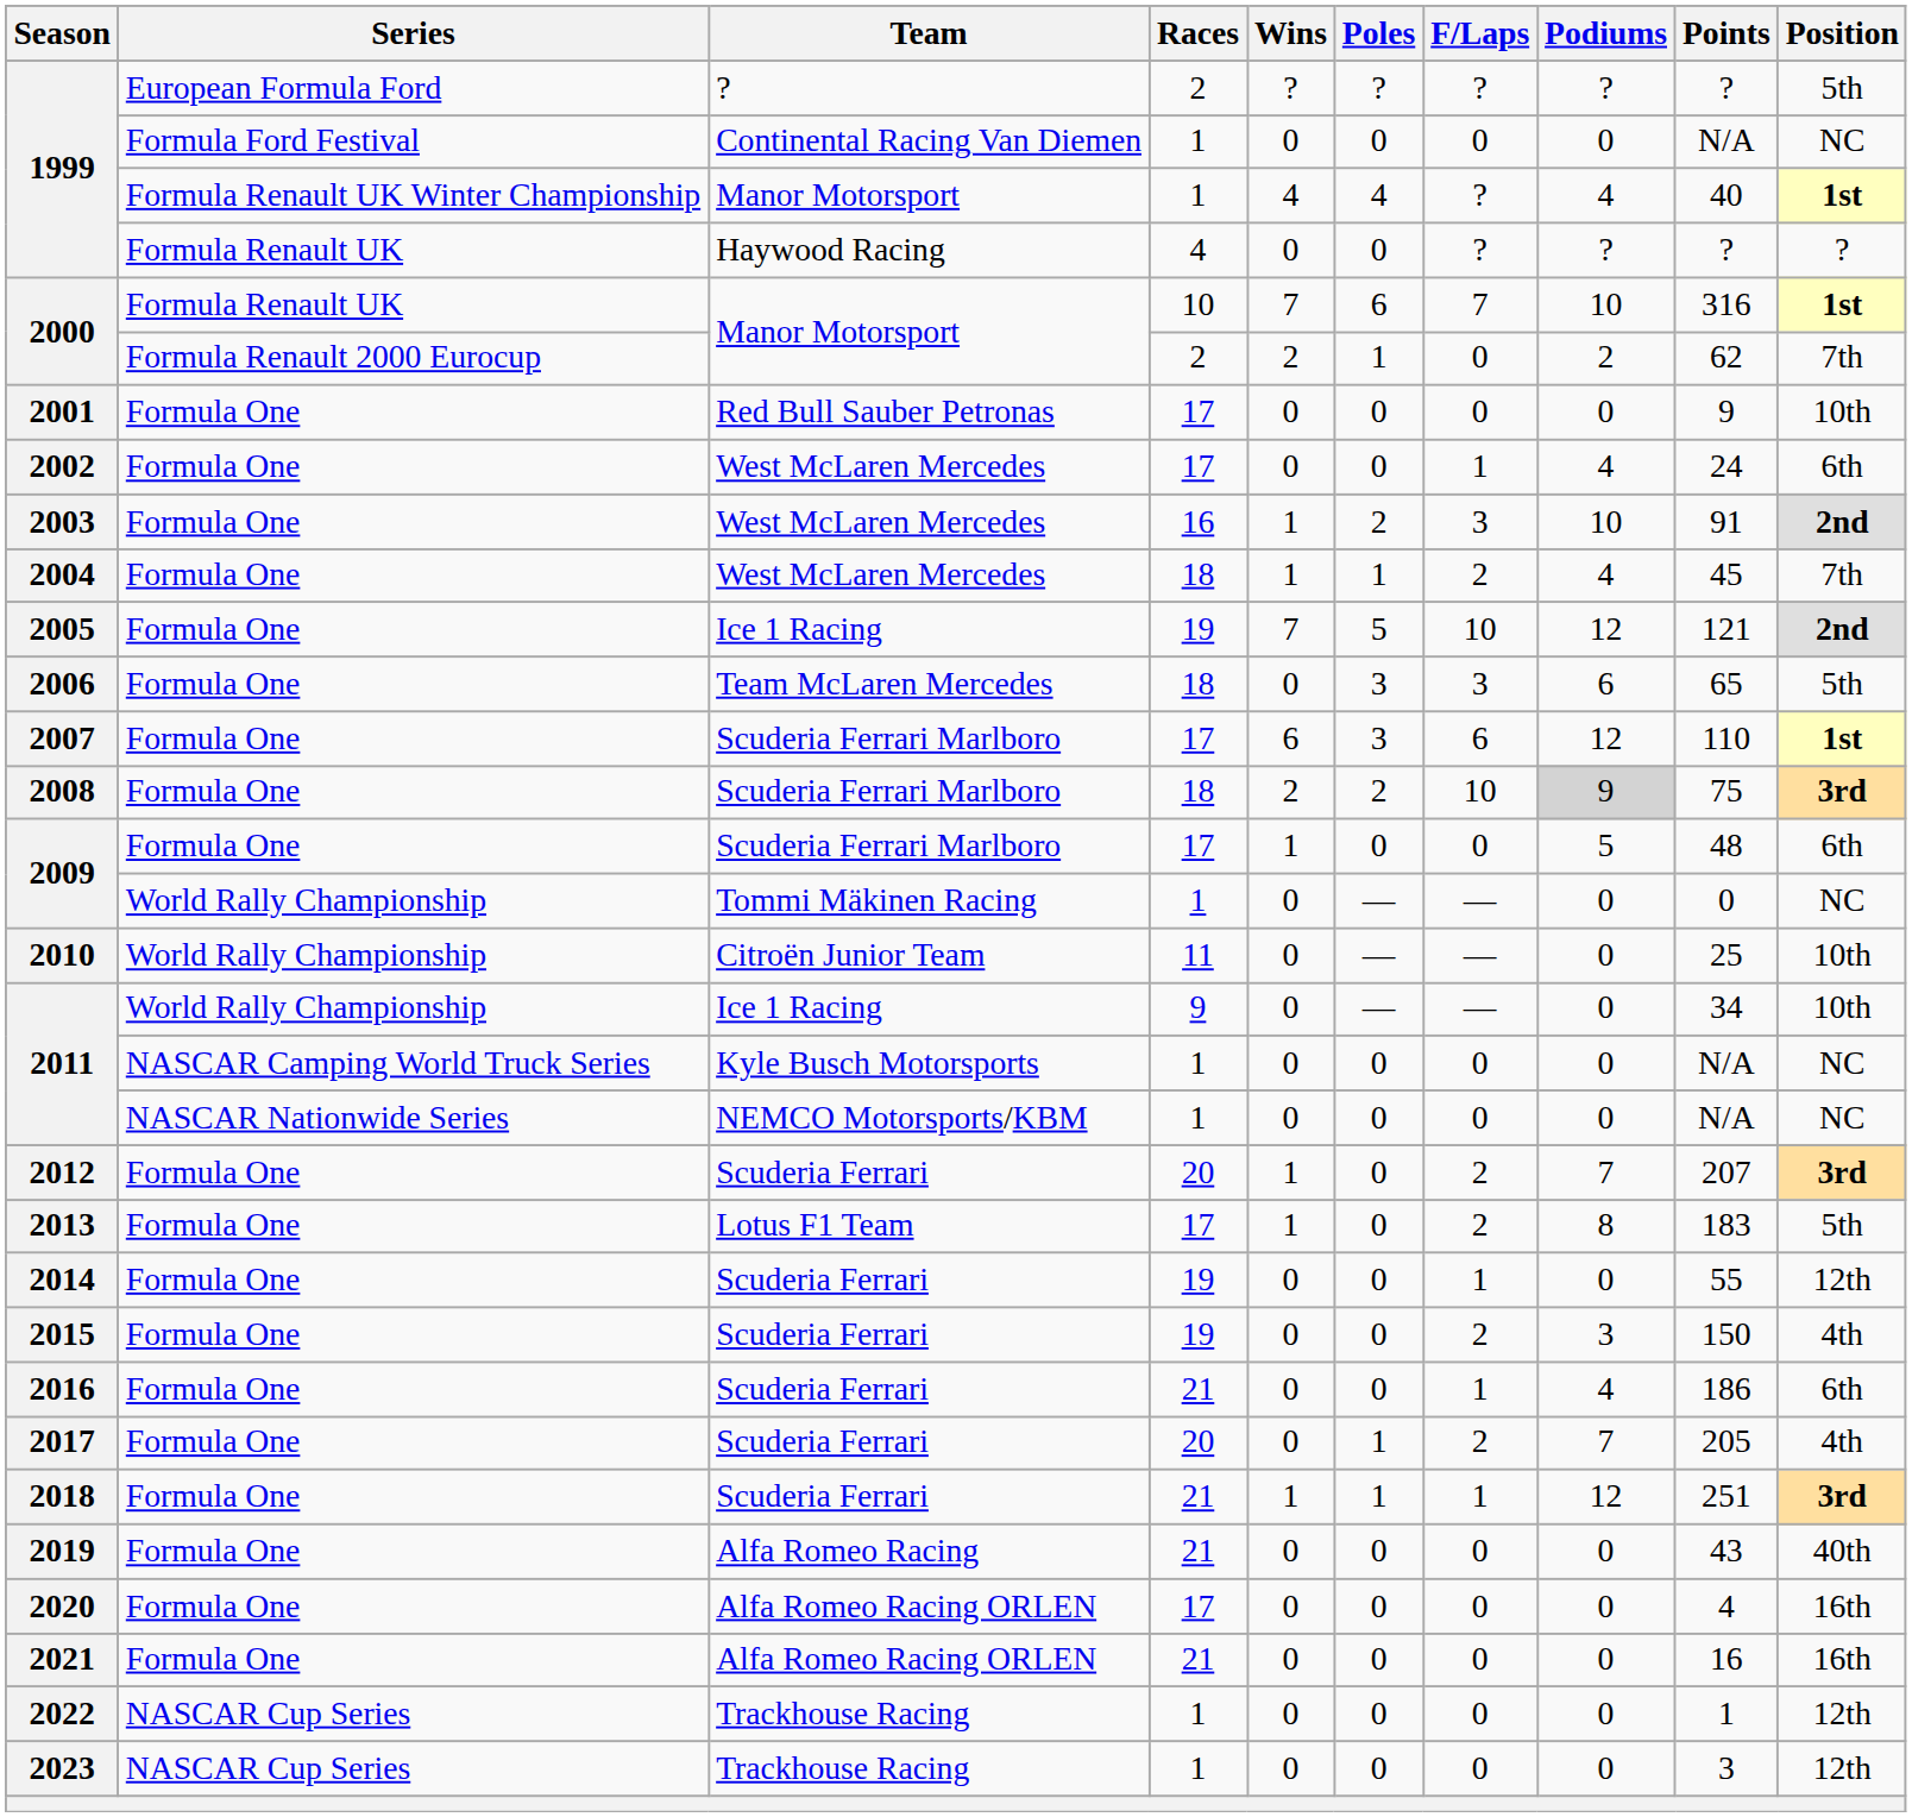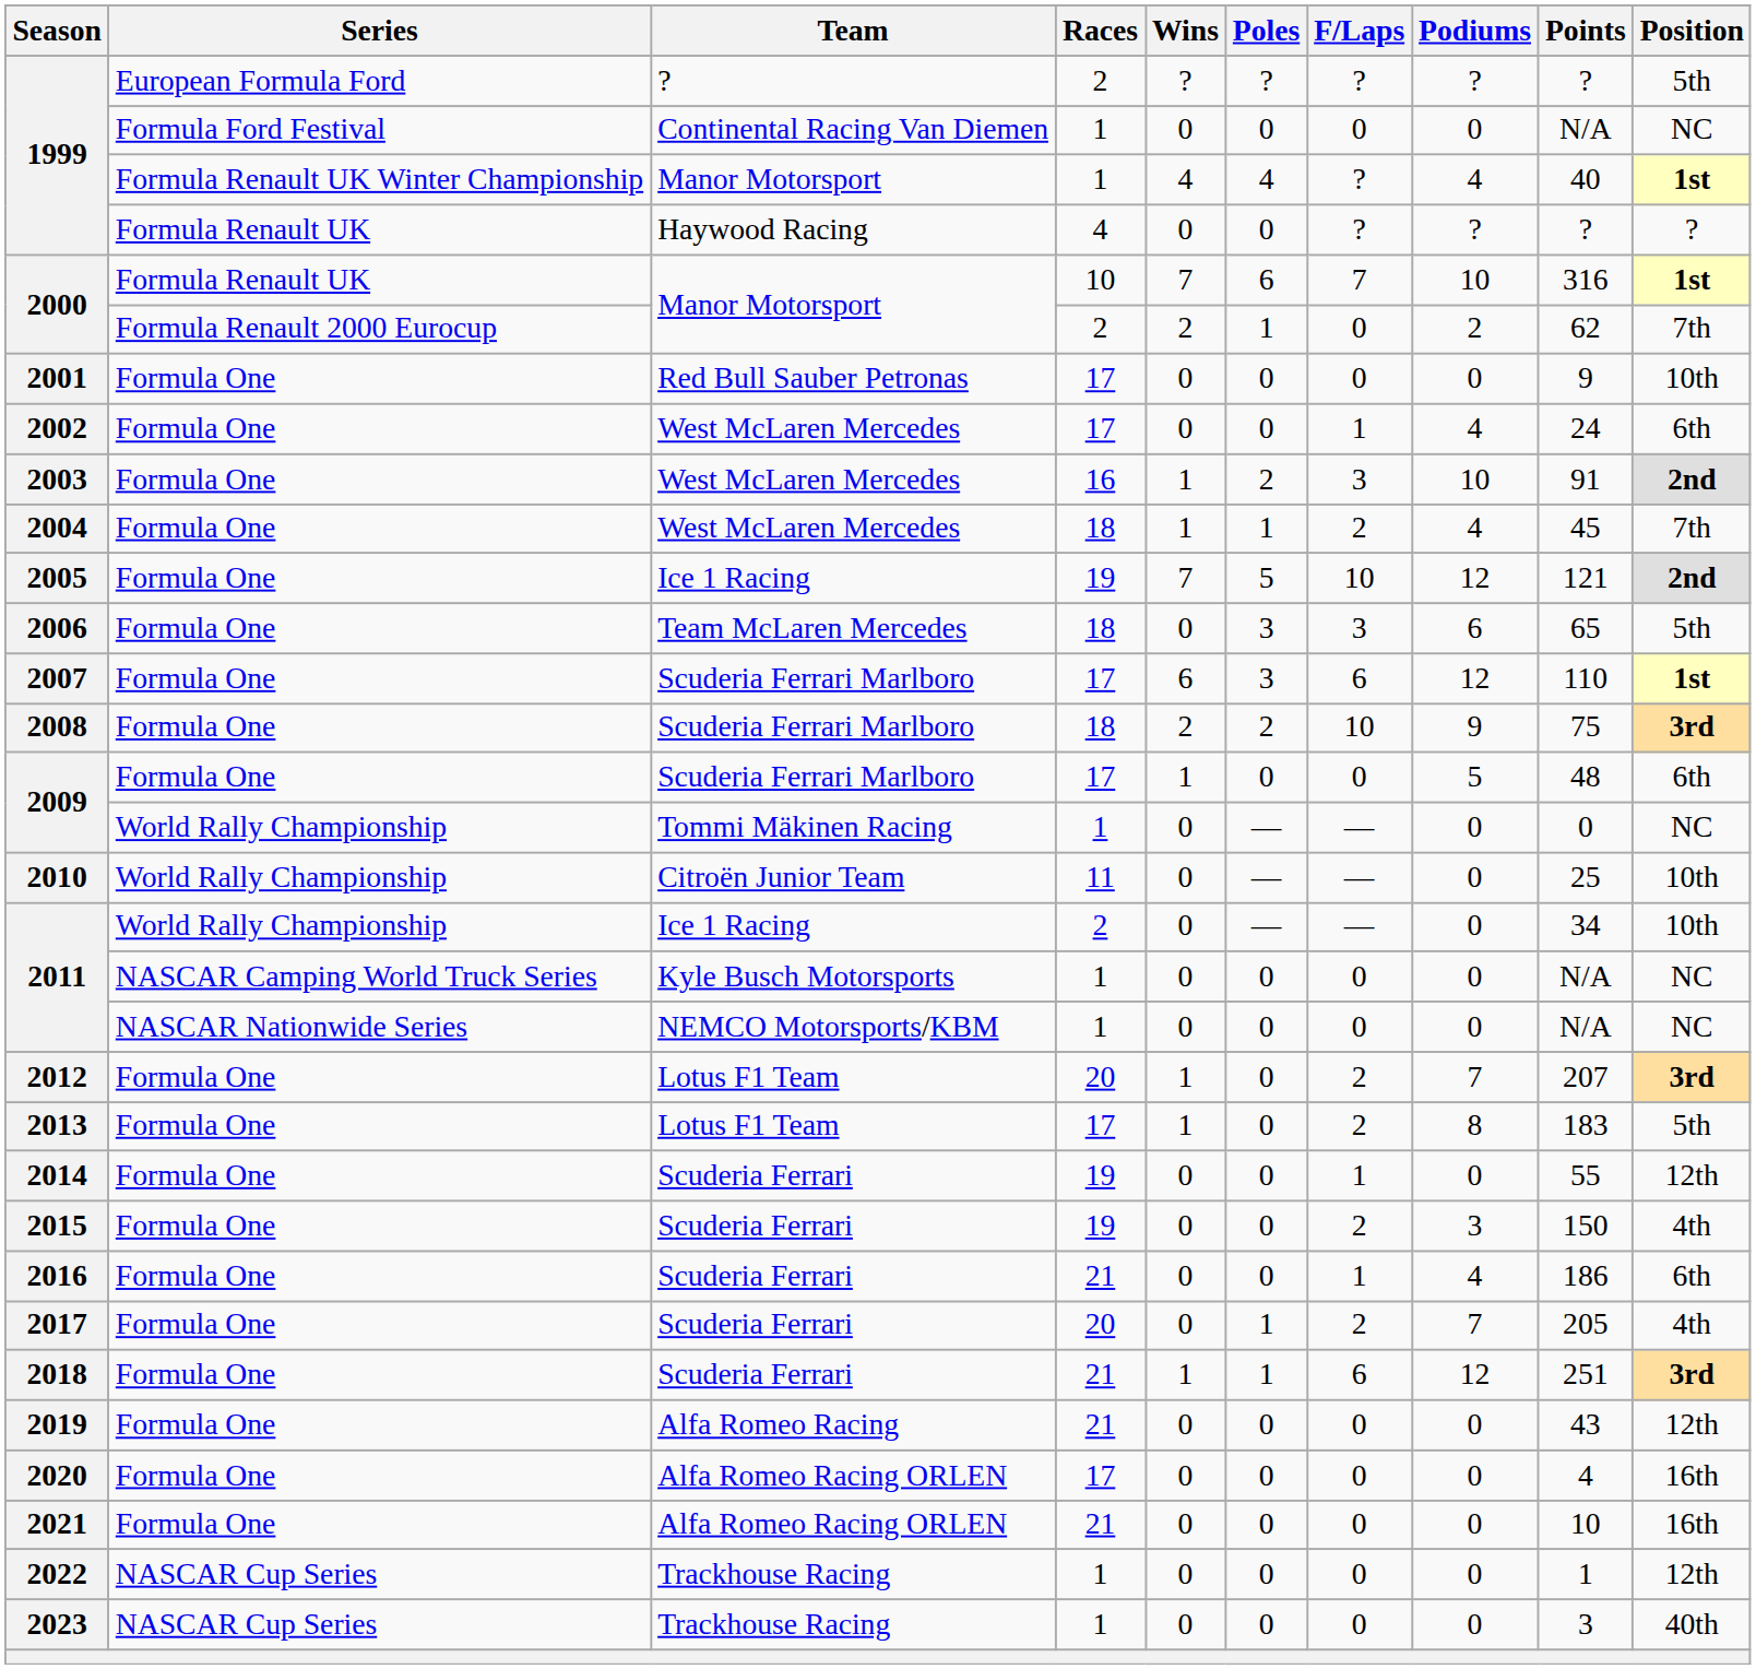2008 | Podiums: lightgrey background -> no background
2011 / World Rally Championship | Races: 9 -> 2
2012 | Team: Scuderia Ferrari -> Lotus F1 Team
2018 | F/Laps: 1 -> 6
2019 | Position: 40th -> 12th
2021 | Points: 16 -> 10
2023 | Position: 12th -> 40th
